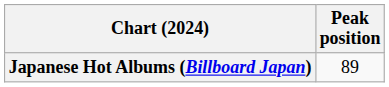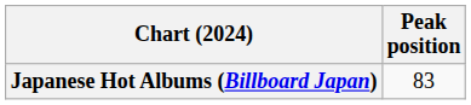Japanese Hot Albums (Billboard Japan) | Peak position: 89 -> 83
